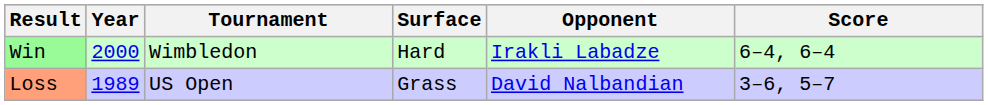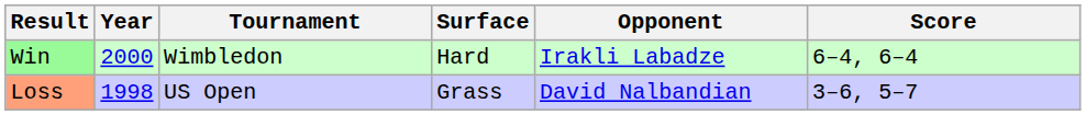Loss | Year: 1989 -> 1998
